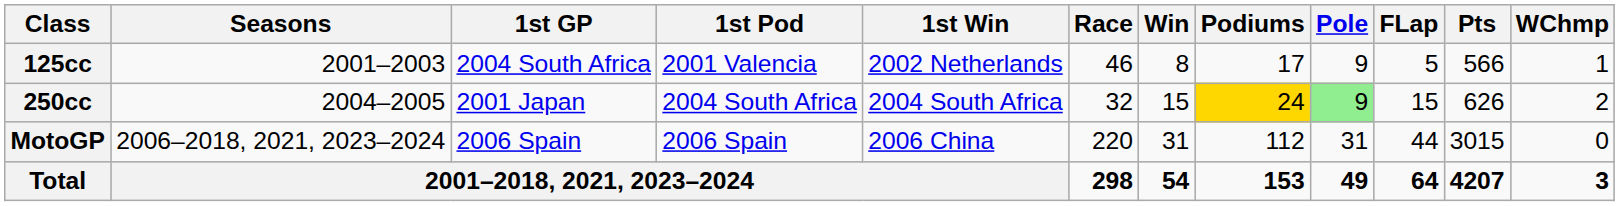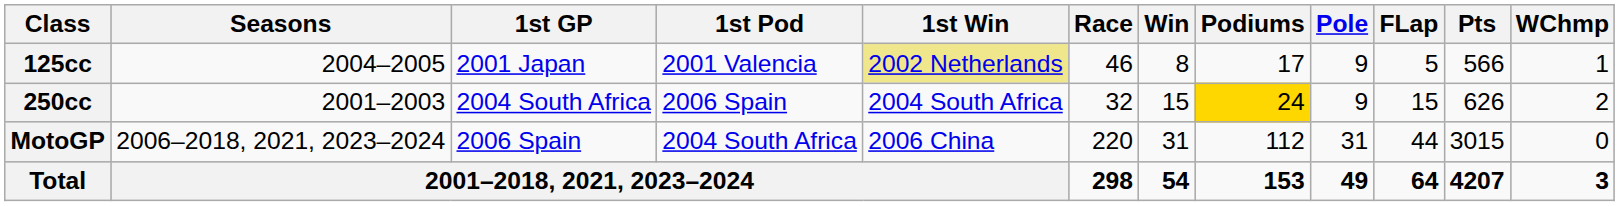125cc | Seasons: 2001–2003 -> 2004–2005
125cc | 1st GP: 2004 South Africa -> 2001 Japan
125cc | 1st Win: no background -> khaki background
250cc | Seasons: 2004–2005 -> 2001–2003
250cc | 1st GP: 2001 Japan -> 2004 South Africa
250cc | 1st Pod: 2004 South Africa -> 2006 Spain
250cc | Pole: lightgreen background -> no background
MotoGP | 1st Pod: 2006 Spain -> 2004 South Africa
